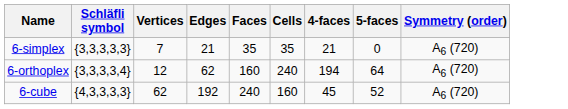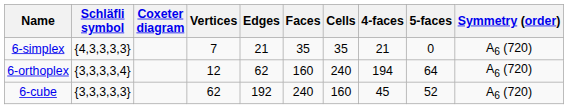+ column: Coxeter diagram
6-simplex | Schläfli symbol: {3,3,3,3,3} -> {4,3,3,3,3}
6-cube | Schläfli symbol: {4,3,3,3,3} -> {3,3,3,3,3}
